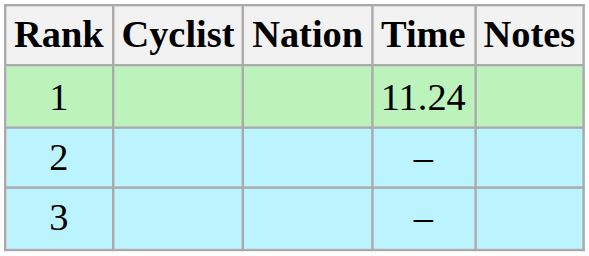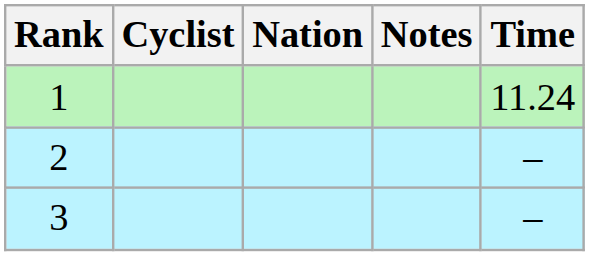columns swapped: Time <-> Notes
